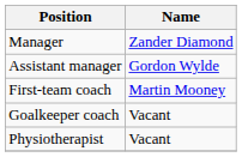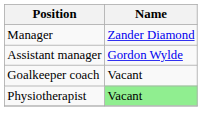- row: First-team coach | Martin Mooney
Physiotherapist | Name: no background -> lightgreen background
